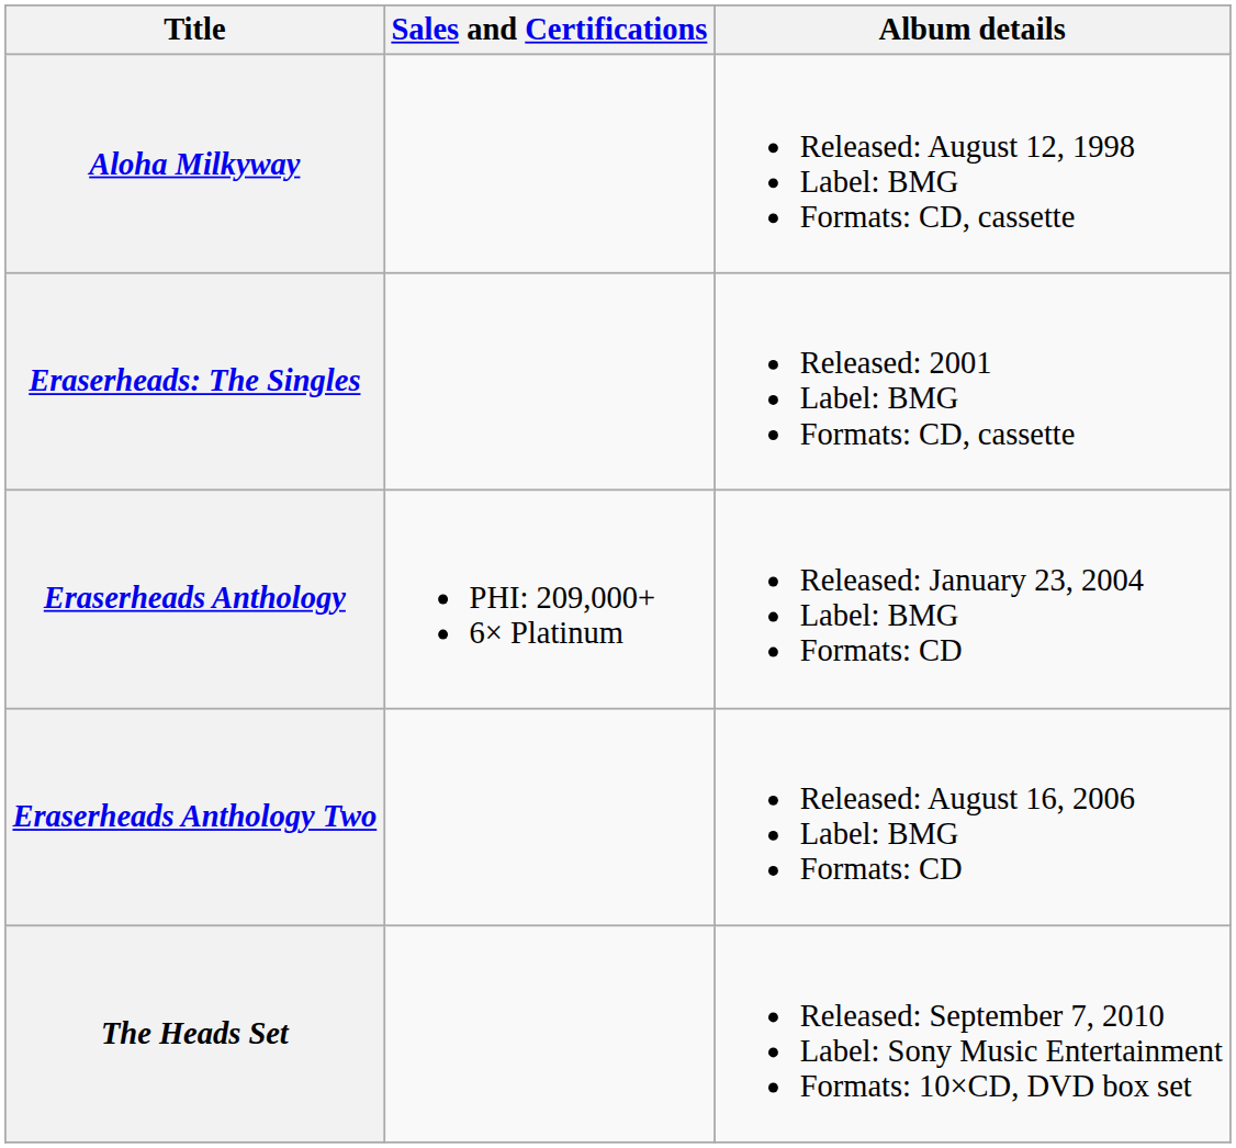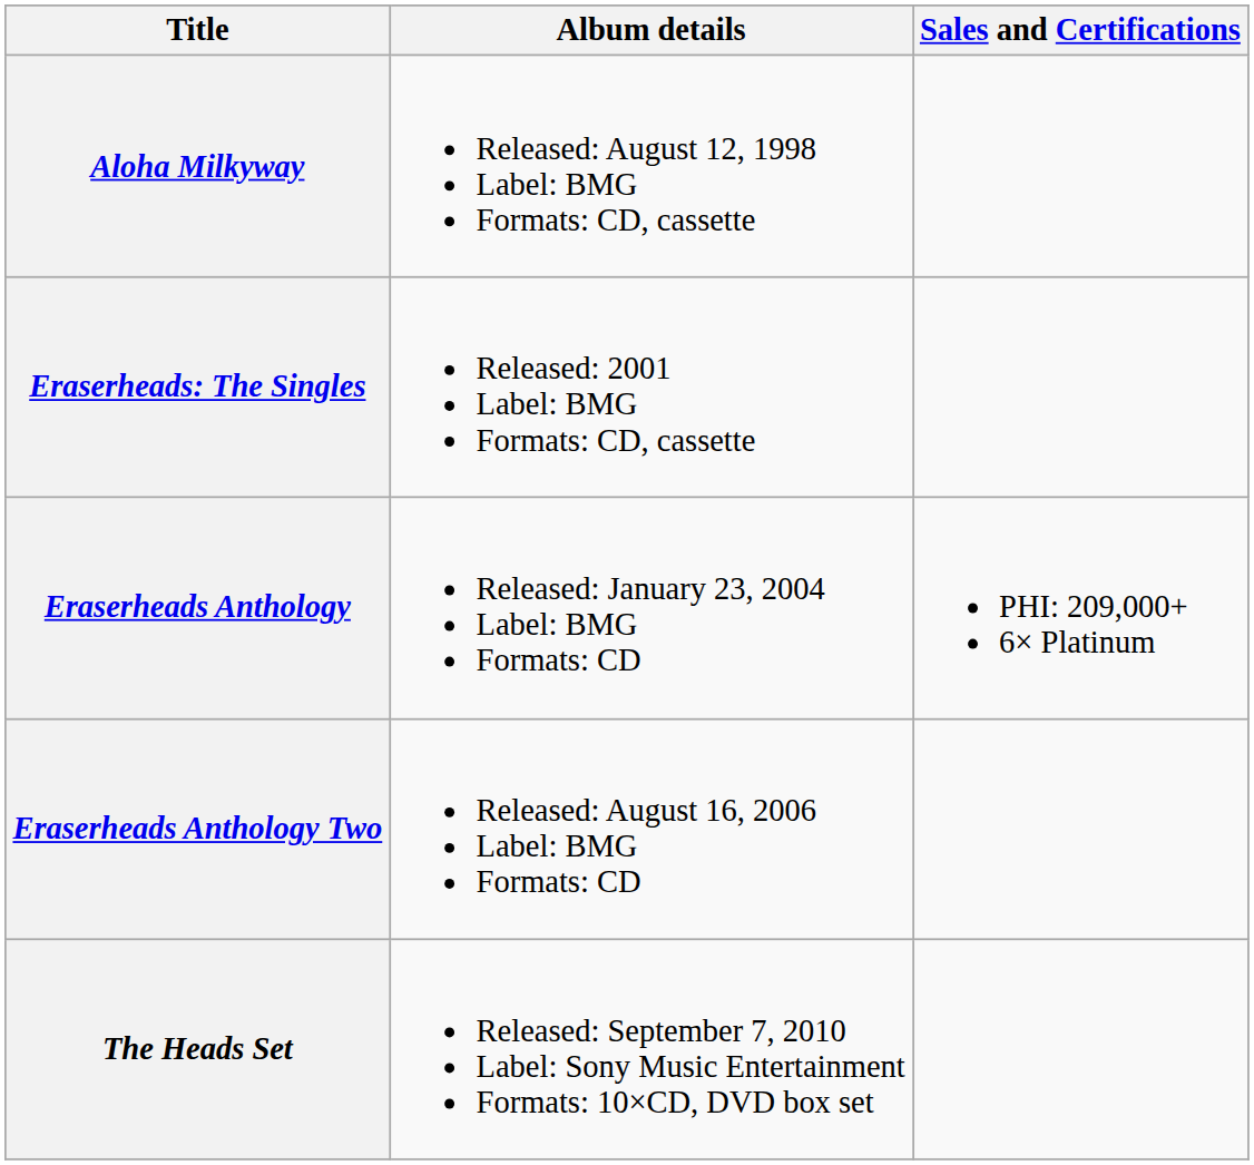columns swapped: Album details <-> Sales and Certifications
